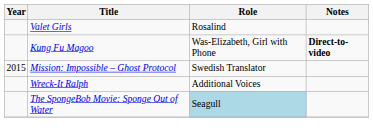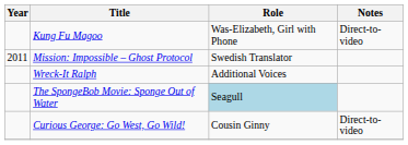- row: Valet Girls | Rosalind
Kung Fu Magoo | Notes: bold -> normal
Mission: Impossible – Ghost Protocol | Year: 2015 -> 2011
+ row: Curious George: Go West, Go Wild! | Cousin Ginny | Direct-to-video
